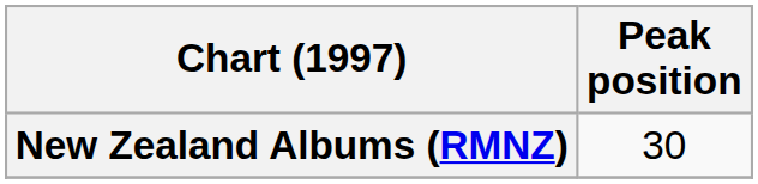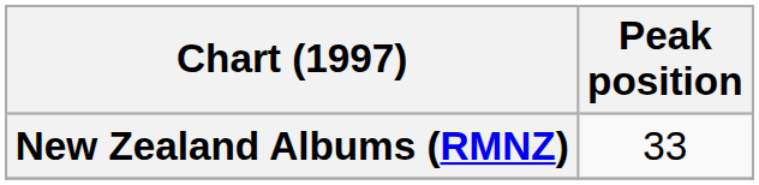New Zealand Albums (RMNZ) | Peak position: 30 -> 33
